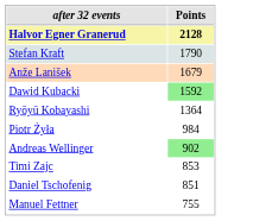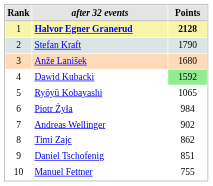+ column: Rank | 1 | 2 | 3 | 4 | 5 | 6 | 7 | 8 | 9 | 10
Anže Lanišek | Points: 1679 -> 1680
Ryōyū Kobayashi | Points: 1364 -> 1065
Andreas Wellinger | Points: lightgreen background -> no background
Timi Zajc | Points: 853 -> 862
